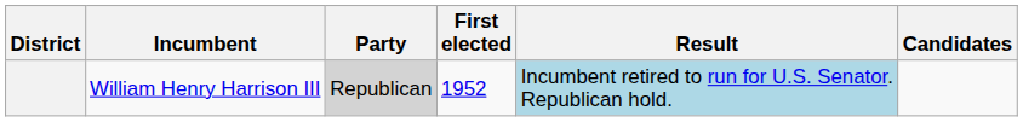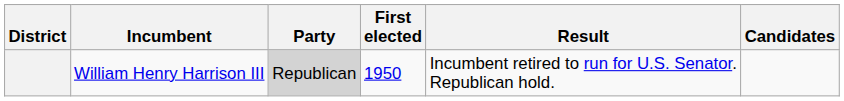William Henry Harrison III | First elected: 1952 -> 1950
William Henry Harrison III | Result: lightblue background -> no background
